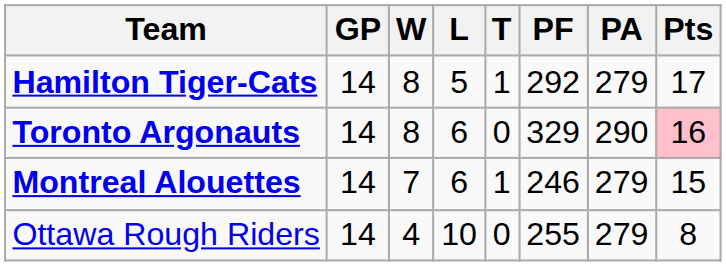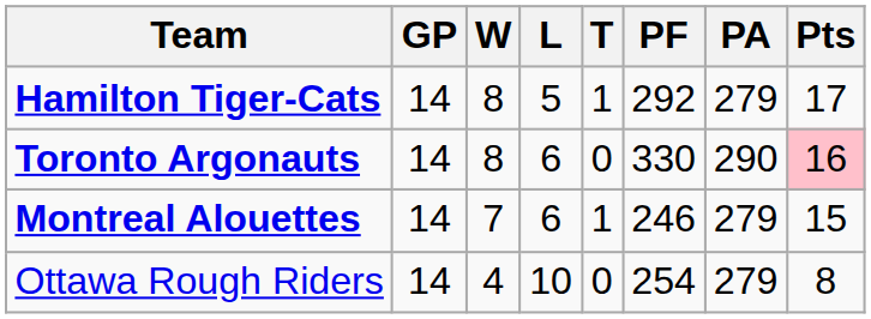Toronto Argonauts | PF: 329 -> 330
Ottawa Rough Riders | PF: 255 -> 254
